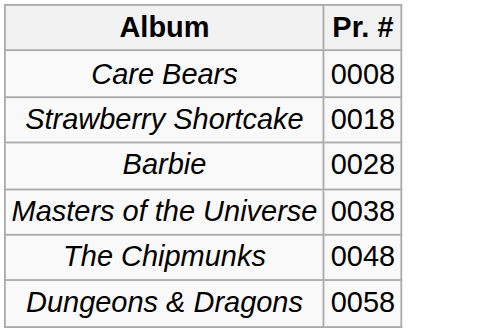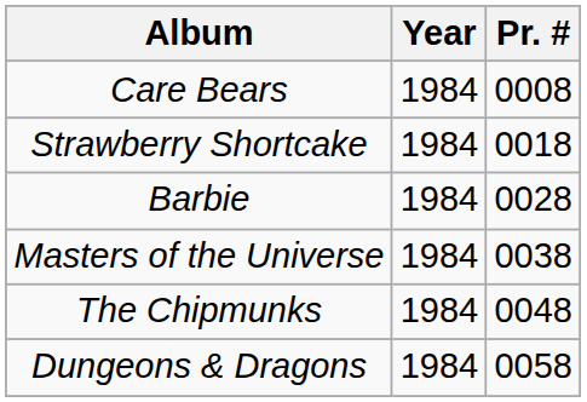+ column: Year | 1984 | 1984 | 1984 | 1984 | 1984 | 1984
